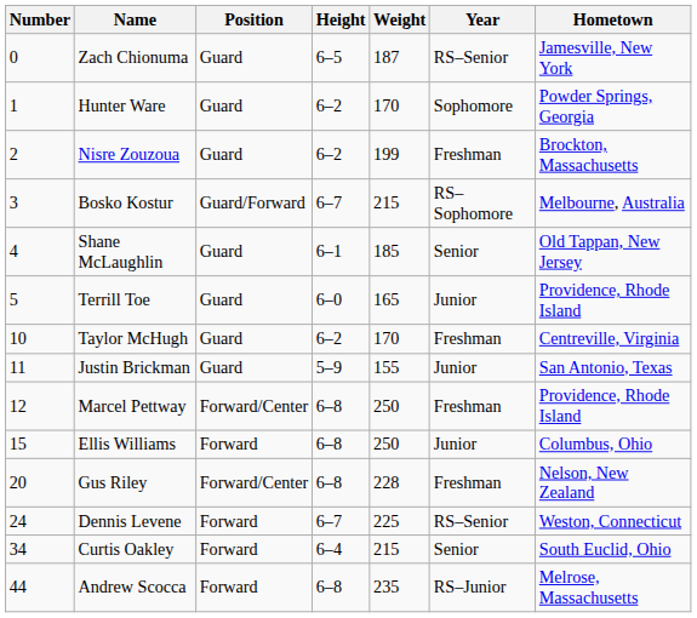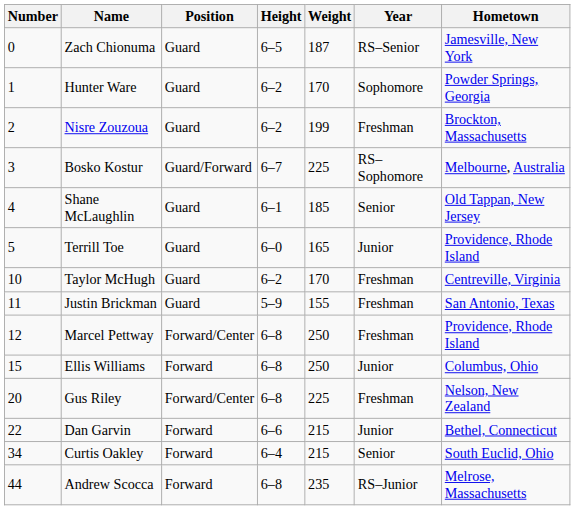Bosko Kostur | Weight: 215 -> 225
Justin Brickman | Year: Junior -> Freshman
Gus Riley | Weight: 228 -> 225
+ row: 22 | Dan Garvin | Forward | 6–6 | 215 | Junior | Bethel, Connecticut
- row: 24 | Dennis Levene | Forward | 6–7 | 225 | RS–Senior | Weston, Connecticut
